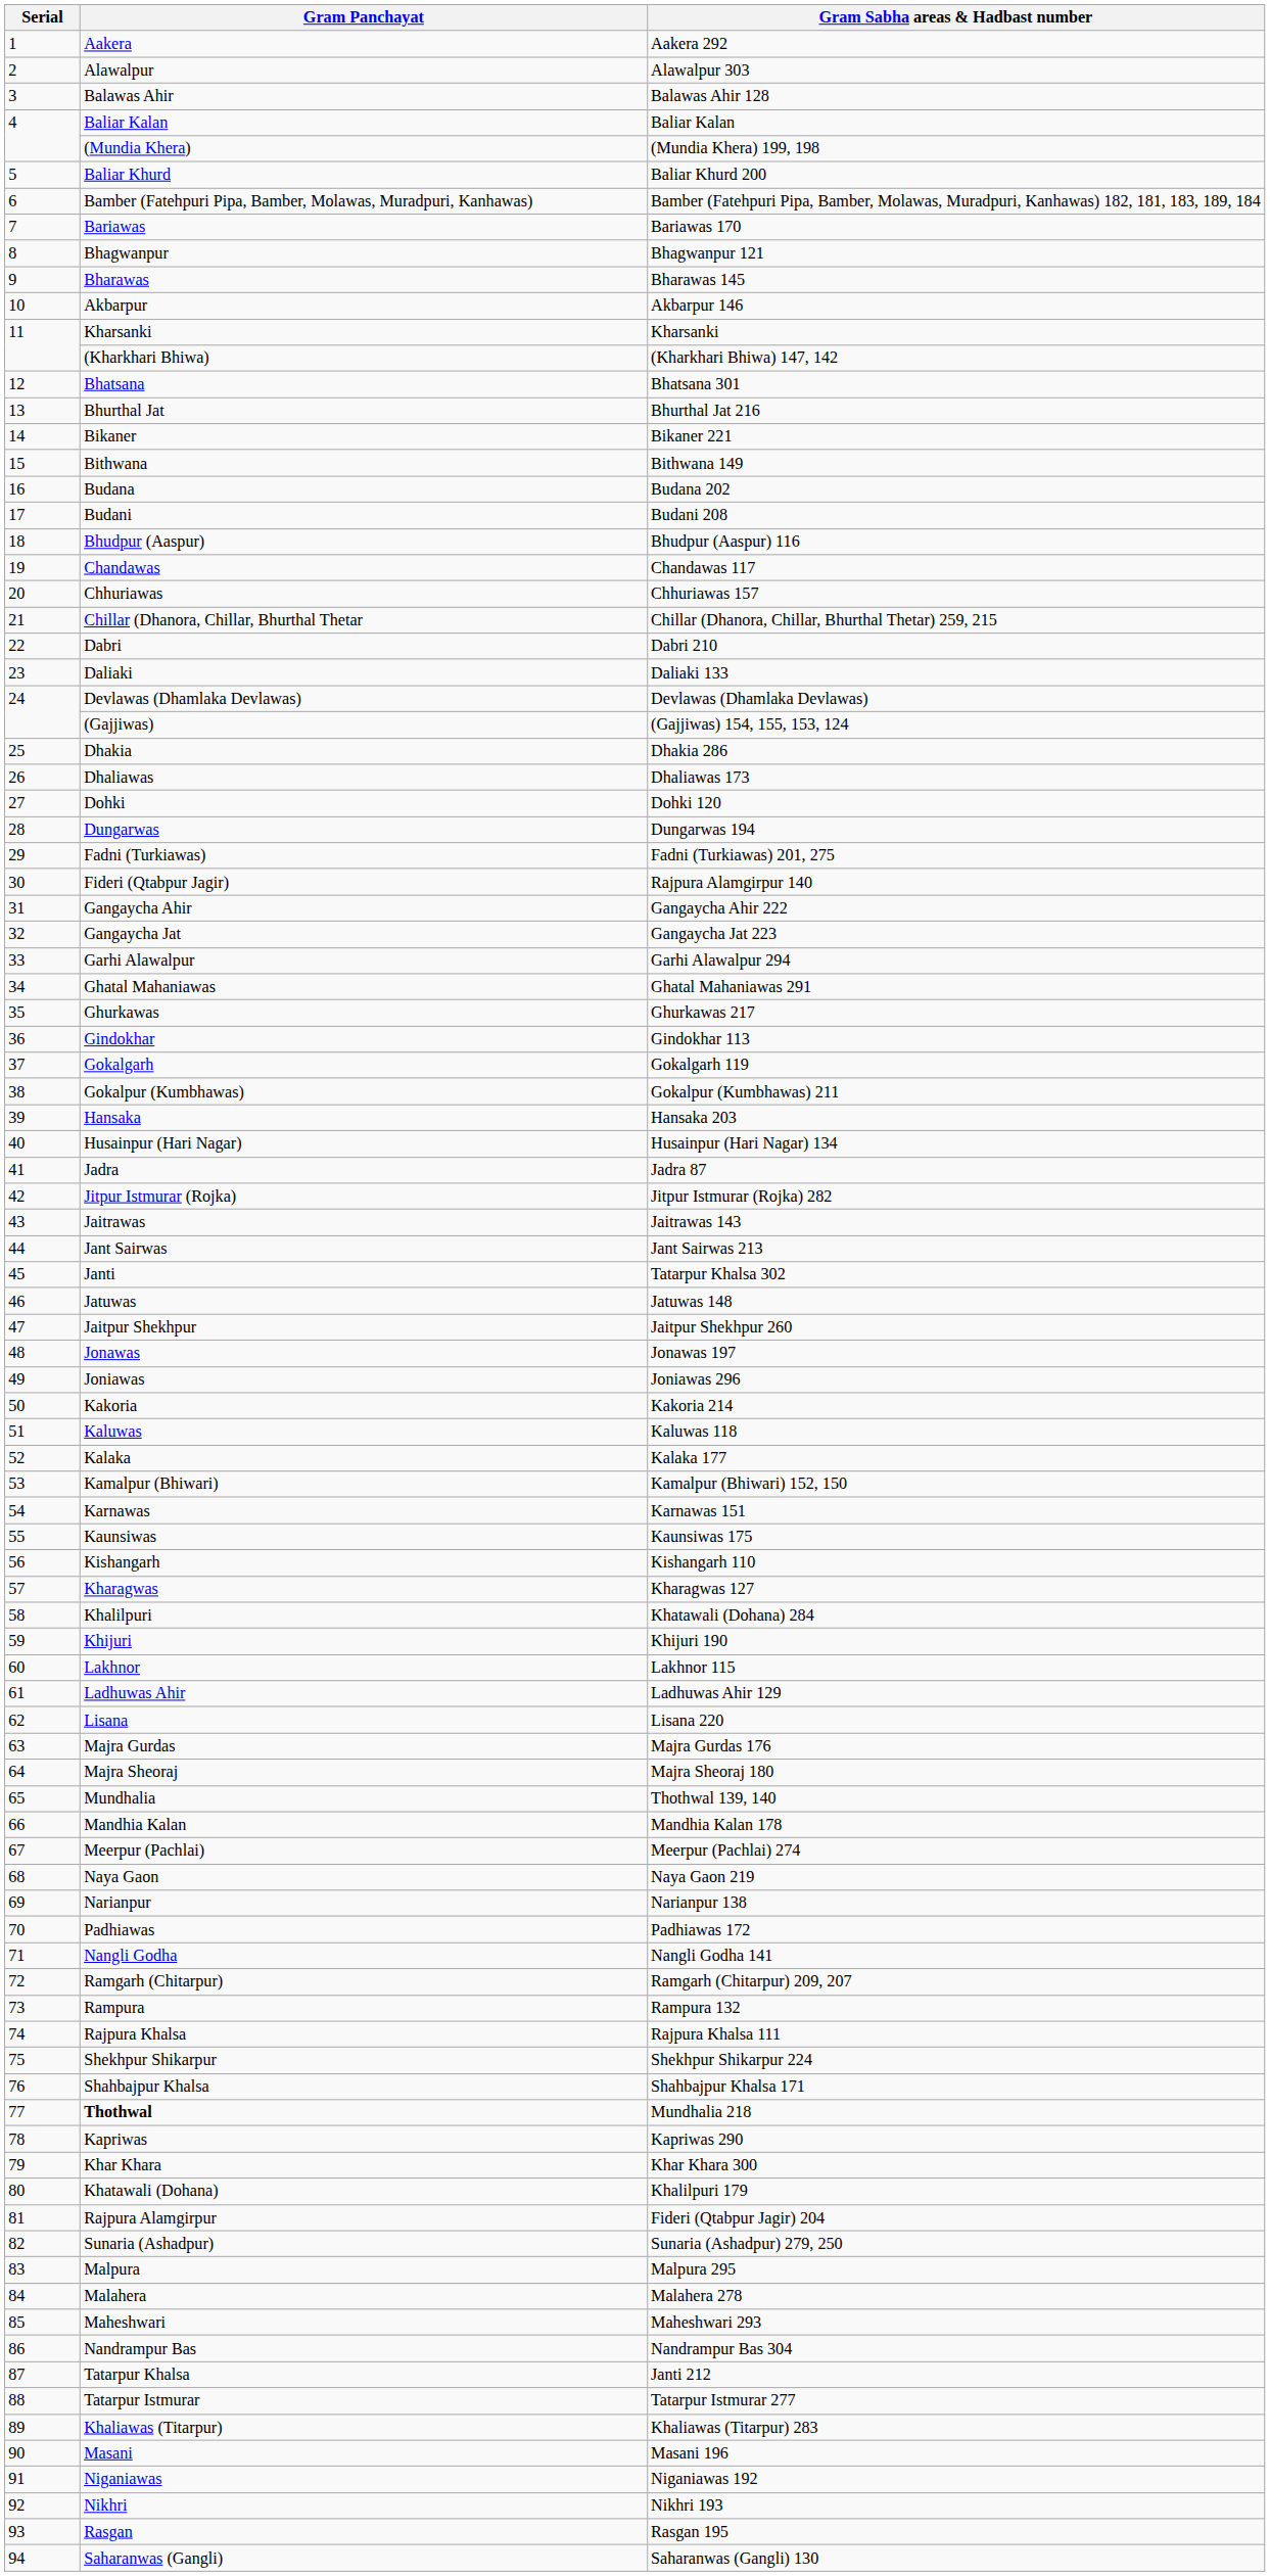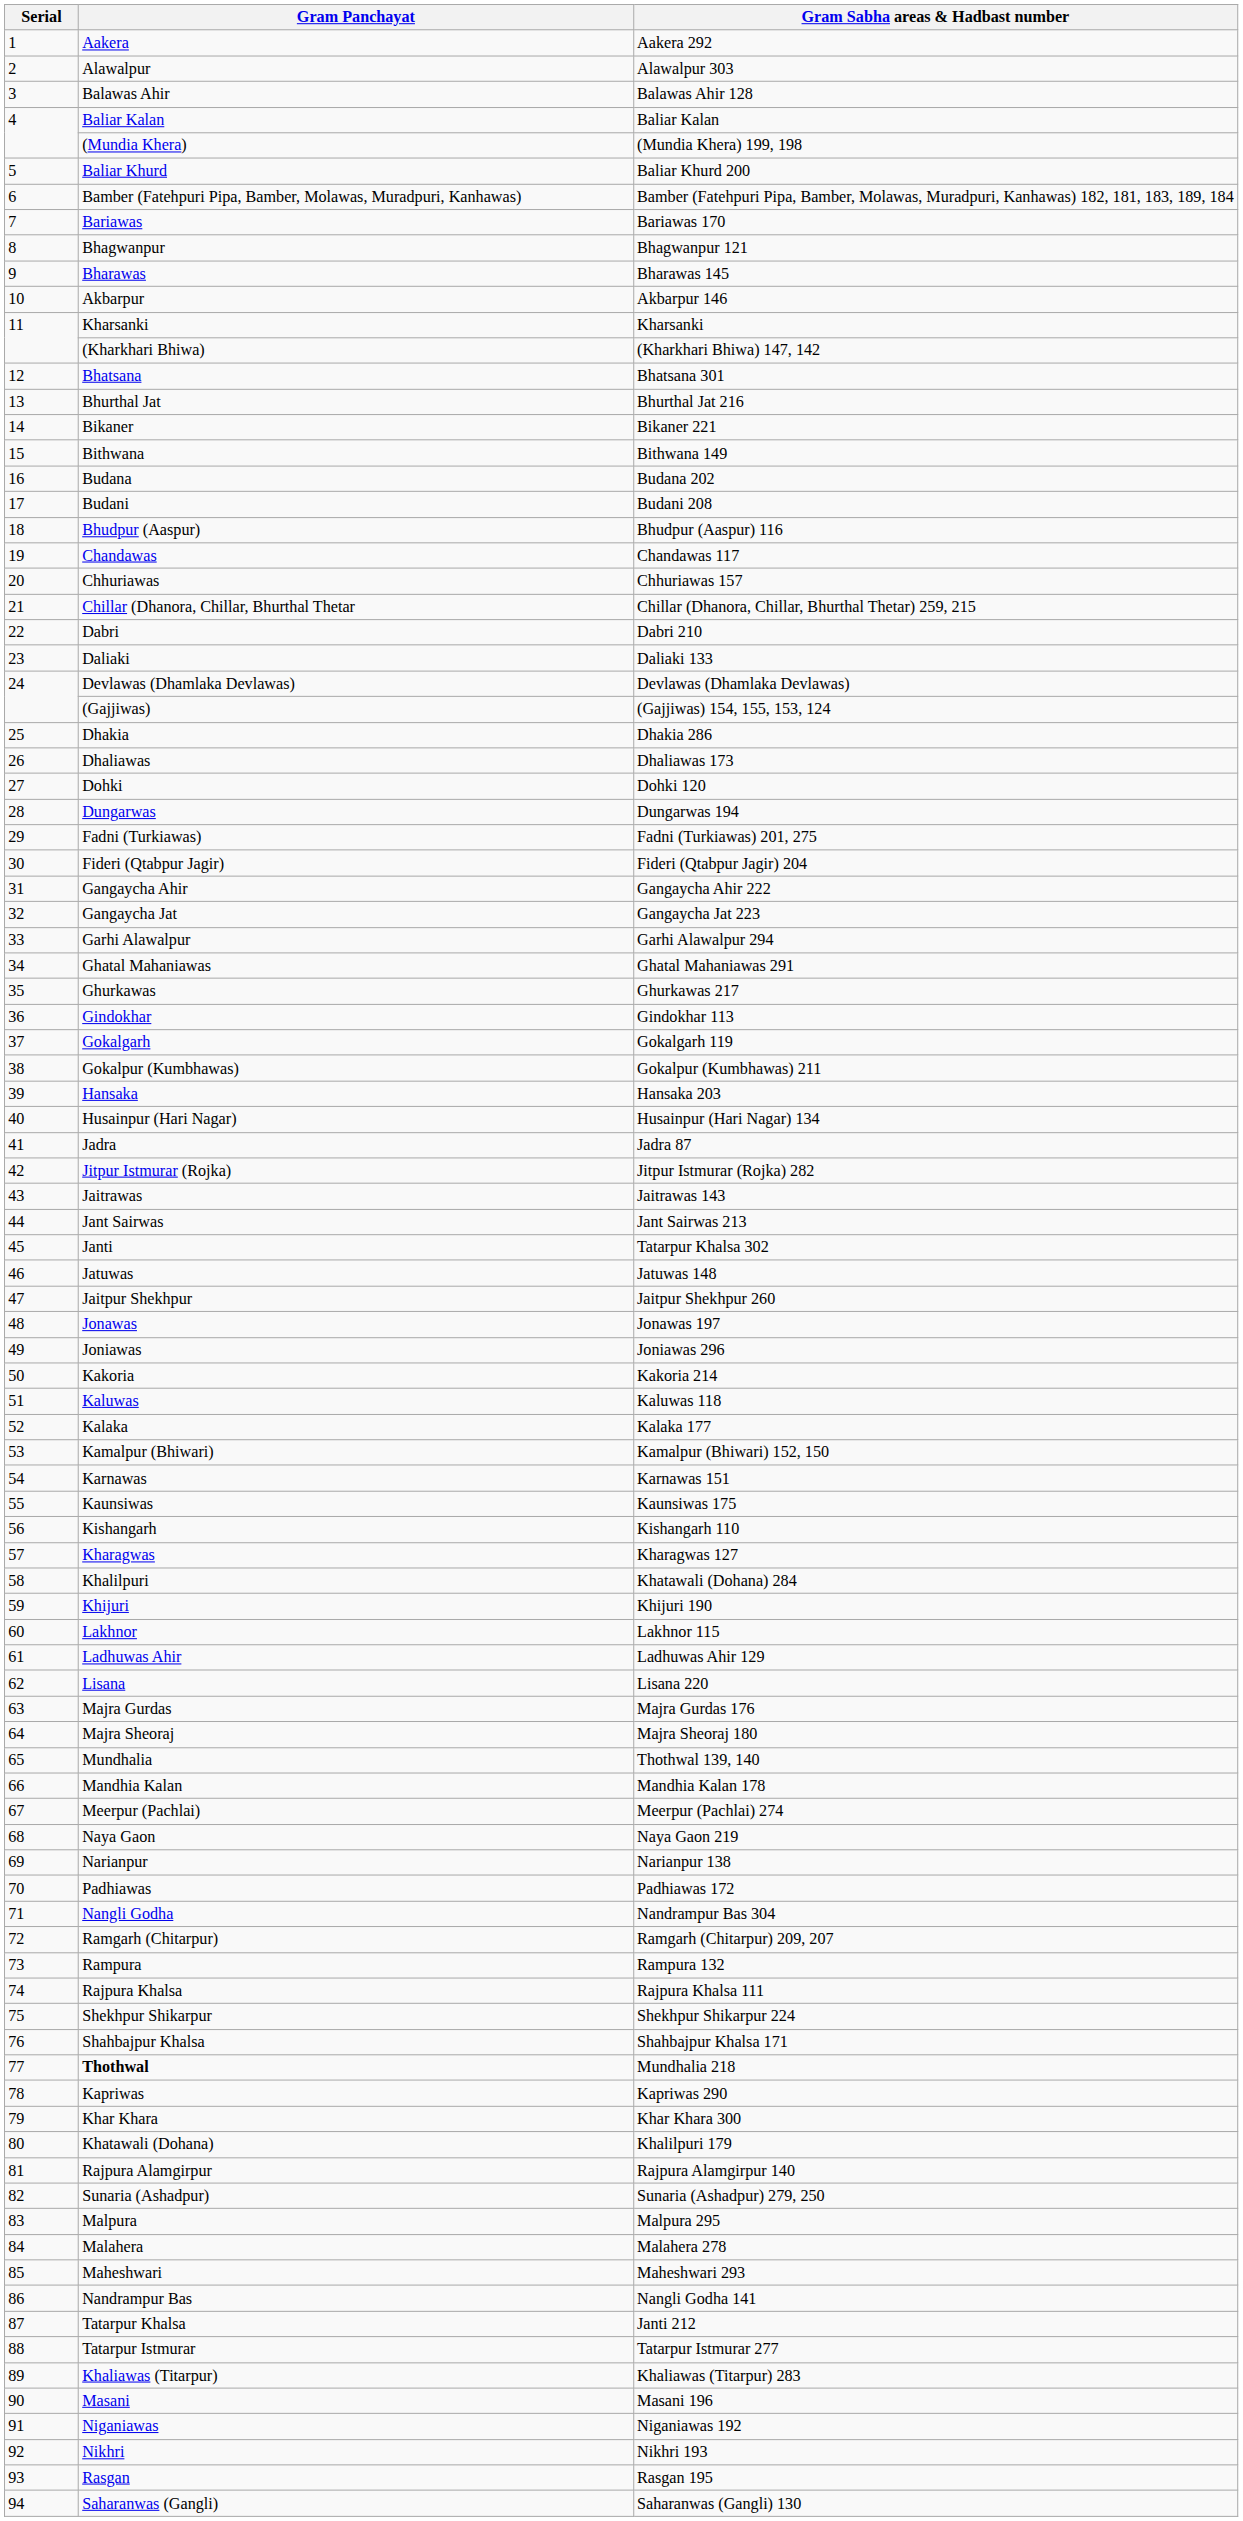Fideri (Qtabpur Jagir) | Gram Sabha areas & Hadbast number: Rajpura Alamgirpur 140 -> Fideri (Qtabpur Jagir) 204
Nangli Godha | Gram Sabha areas & Hadbast number: Nangli Godha 141 -> Nandrampur Bas 304
Rajpura Alamgirpur | Gram Sabha areas & Hadbast number: Fideri (Qtabpur Jagir) 204 -> Rajpura Alamgirpur 140
Nandrampur Bas | Gram Sabha areas & Hadbast number: Nandrampur Bas 304 -> Nangli Godha 141
